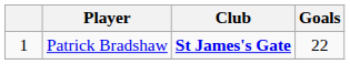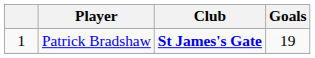Patrick Bradshaw | Goals: 22 -> 19
